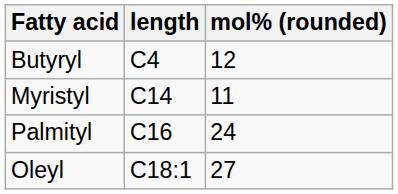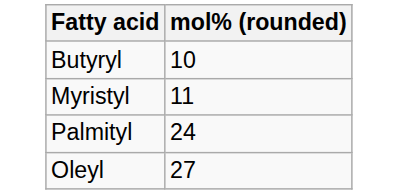- column: length | C4 | C14 | C16 | C18:1
Butyryl | mol% (rounded): 12 -> 10
